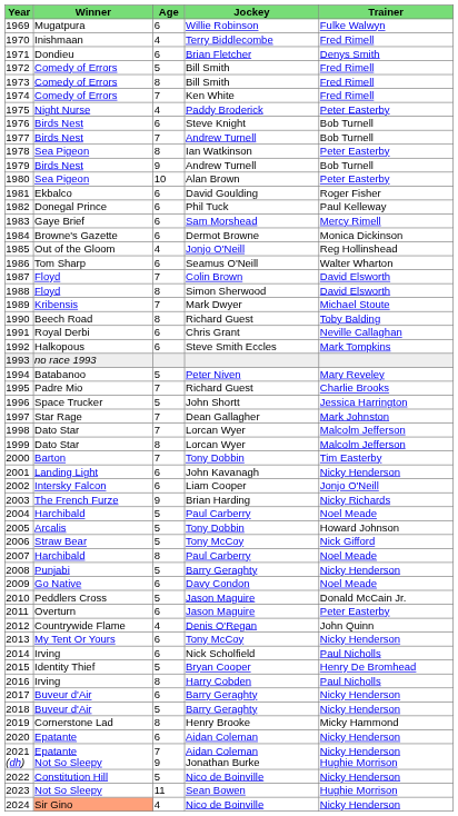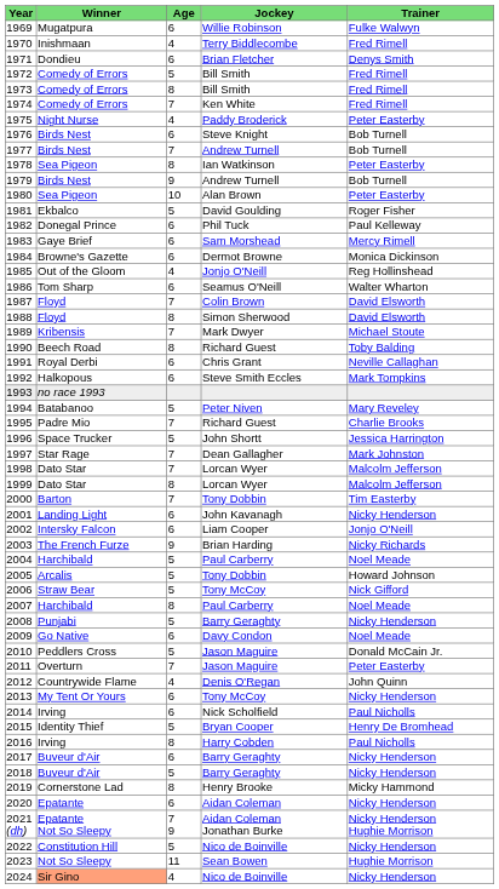1981 | Age: 6 -> 5
2011 | Age: 6 -> 7
